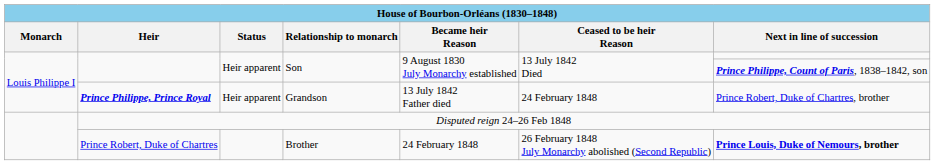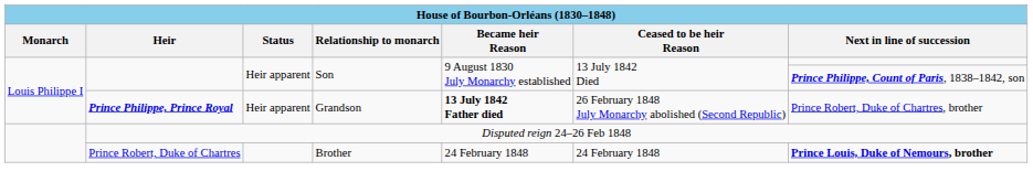Prince Philippe, Prince Royal | Became heir Reason: normal -> bold
Prince Philippe, Prince Royal | Ceased to be heir Reason: 24 February 1848 -> 26 February 1848 July Monarchy abolished (Second Republic)
Prince Robert, Duke of Chartres | Ceased to be heir Reason: 26 February 1848 July Monarchy abolished (Second Republic) -> 24 February 1848
